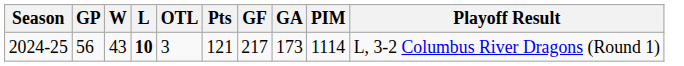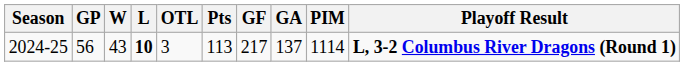2024-25 | Pts: 121 -> 113
2024-25 | GA: 173 -> 137
2024-25 | Playoff Result: normal -> bold
